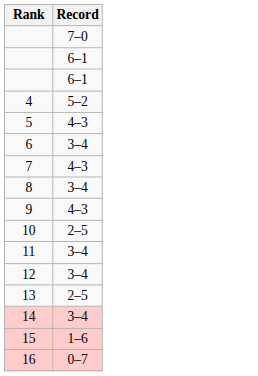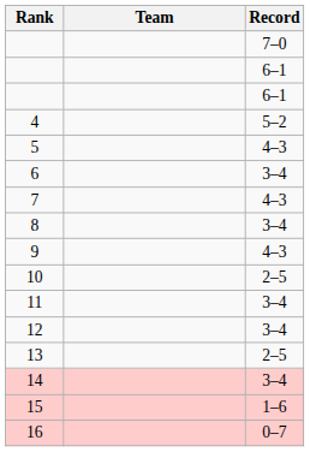+ column: Team
